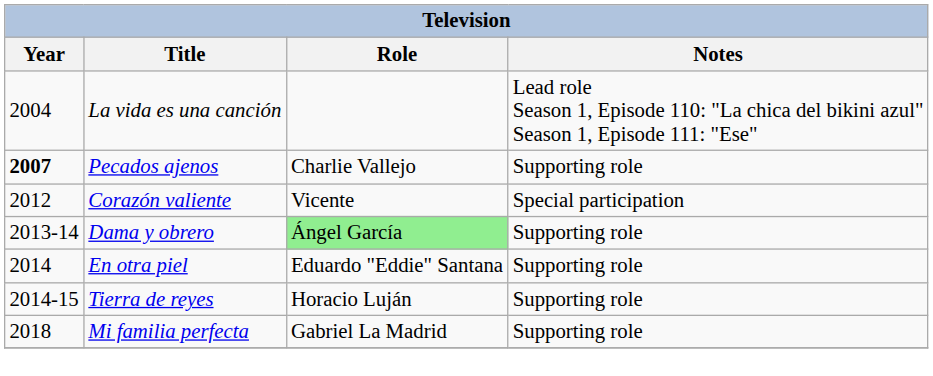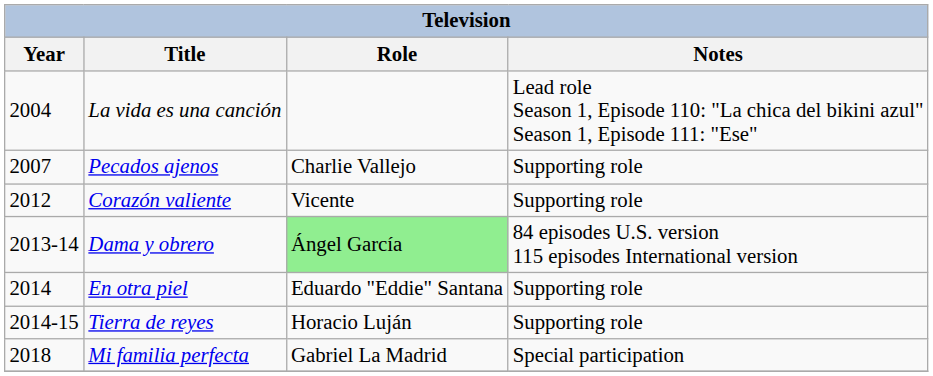Pecados ajenos | Year: bold -> normal
Corazón valiente | Notes: Special participation -> Supporting role
Dama y obrero | Notes: Supporting role -> 84 episodes U.S. version 115 episodes International version
Mi familia perfecta | Notes: Supporting role -> Special participation
